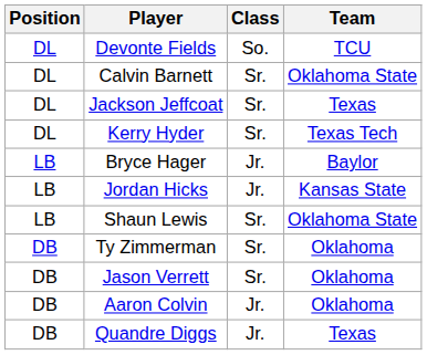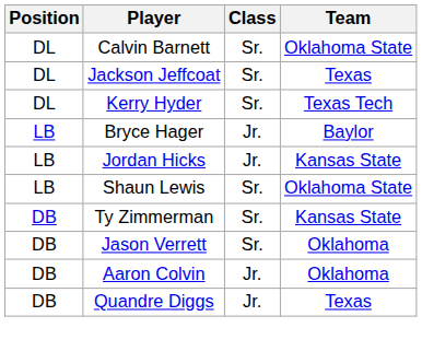- row: DL | Devonte Fields | So. | TCU
Ty Zimmerman | Team: Oklahoma -> Kansas State
